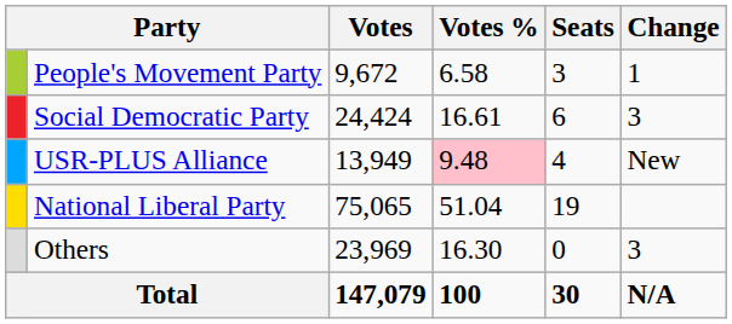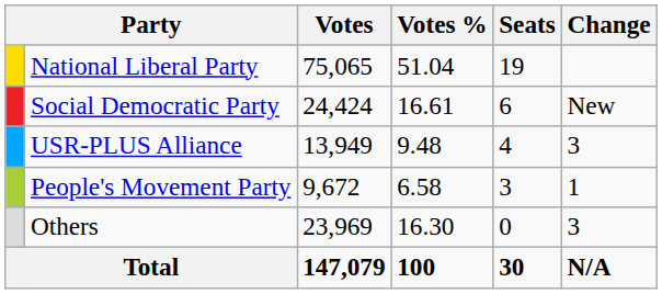rows swapped: National Liberal Party <-> People's Movement Party
Social Democratic Party | Change: 3 -> New
USR-PLUS Alliance | Votes %: pink background -> no background
USR-PLUS Alliance | Change: New -> 3
